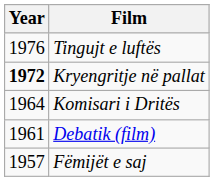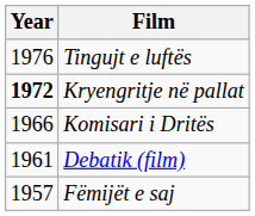Komisari i Dritës | Year: 1964 -> 1966
